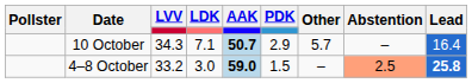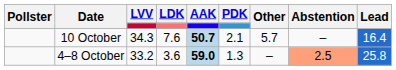10 October | LDK: 7.1 -> 7.6
10 October | PDK: 2.9 -> 2.1
4–8 October | LDK: 3.0 -> 3.6
4–8 October | PDK: 1.5 -> 1.3
4–8 October | Lead: bold -> normal
